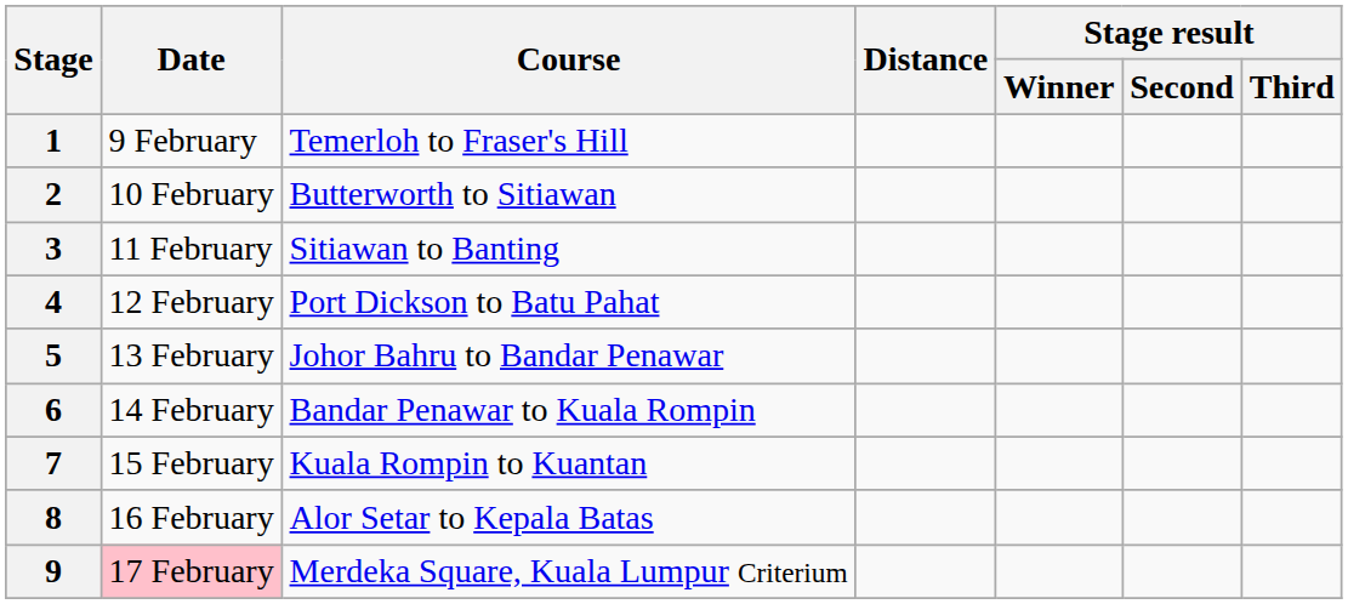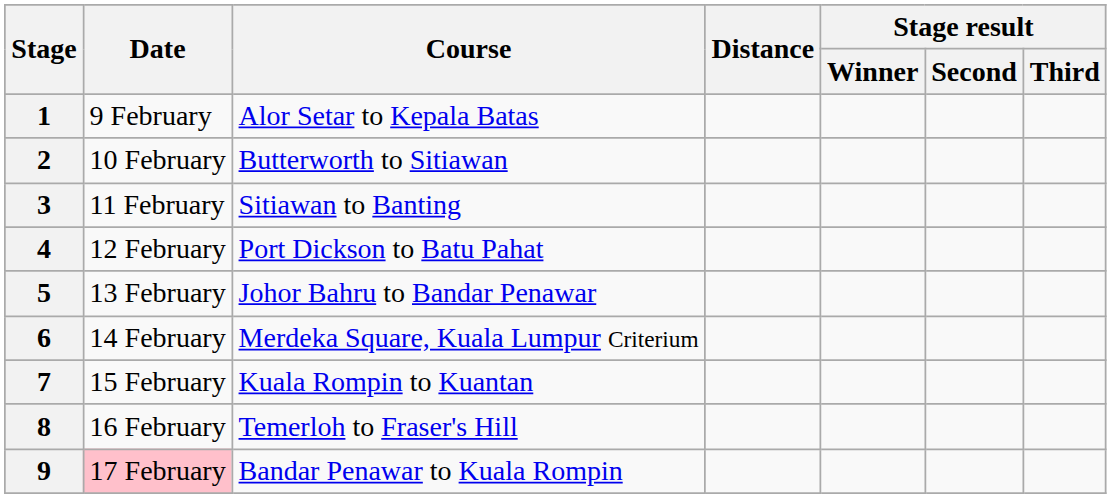1 | Course: Temerloh to Fraser's Hill -> Alor Setar to Kepala Batas
6 | Course: Bandar Penawar to Kuala Rompin -> Merdeka Square, Kuala Lumpur Criterium
8 | Course: Alor Setar to Kepala Batas -> Temerloh to Fraser's Hill
9 | Course: Merdeka Square, Kuala Lumpur Criterium -> Bandar Penawar to Kuala Rompin
